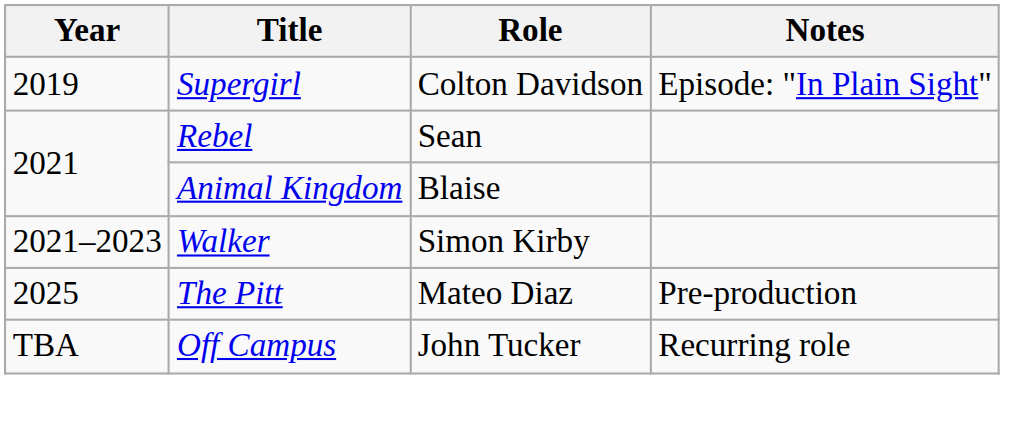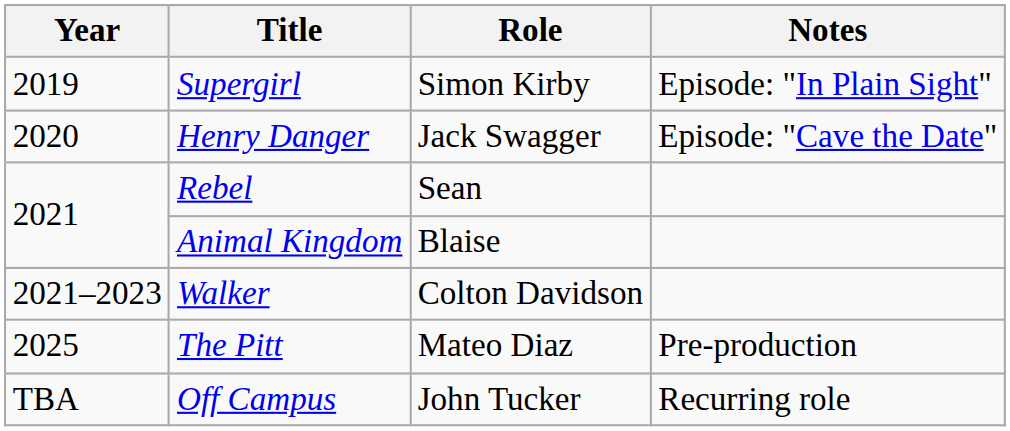Supergirl | Role: Colton Davidson -> Simon Kirby
+ row: 2020 | Henry Danger | Jack Swagger | Episode: "Cave the Date"
Walker | Role: Simon Kirby -> Colton Davidson
